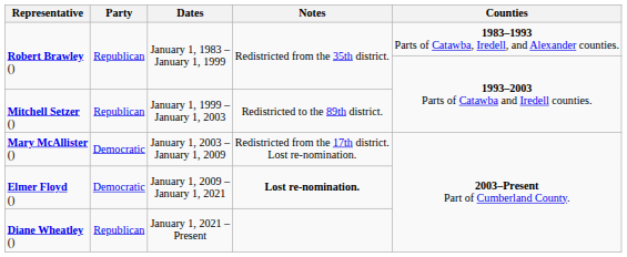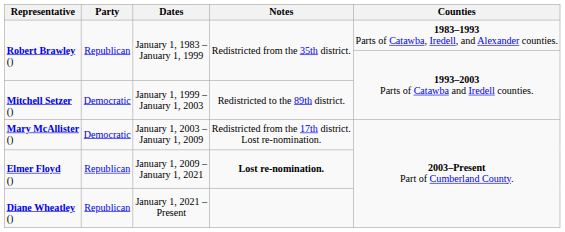Mitchell Setzer () | Party: Republican -> Democratic
Elmer Floyd () | Party: Democratic -> Republican
